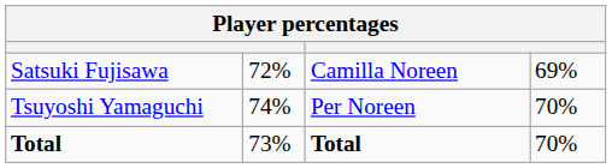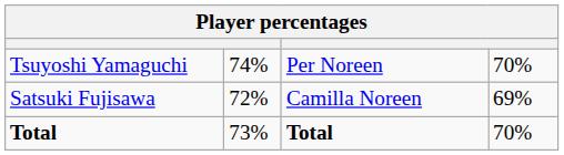rows swapped: Satsuki Fujisawa <-> Tsuyoshi Yamaguchi
